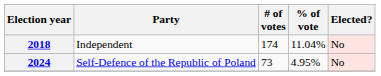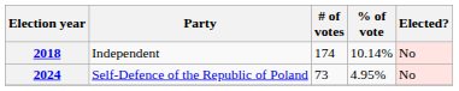2018 | % of vote: 11.04% -> 10.14%
